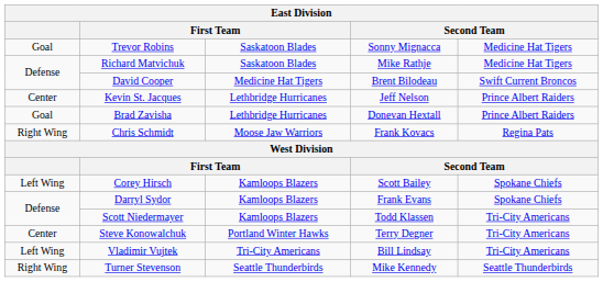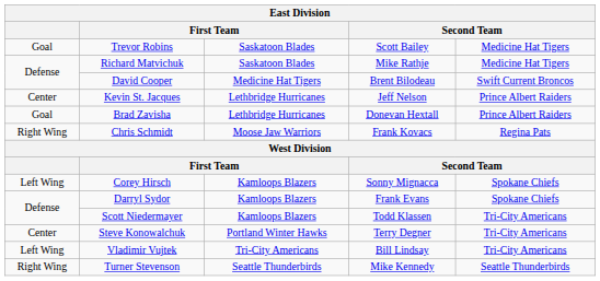Trevor Robins | column 4: Sonny Mignacca -> Scott Bailey
Corey Hirsch | column 4: Scott Bailey -> Sonny Mignacca
